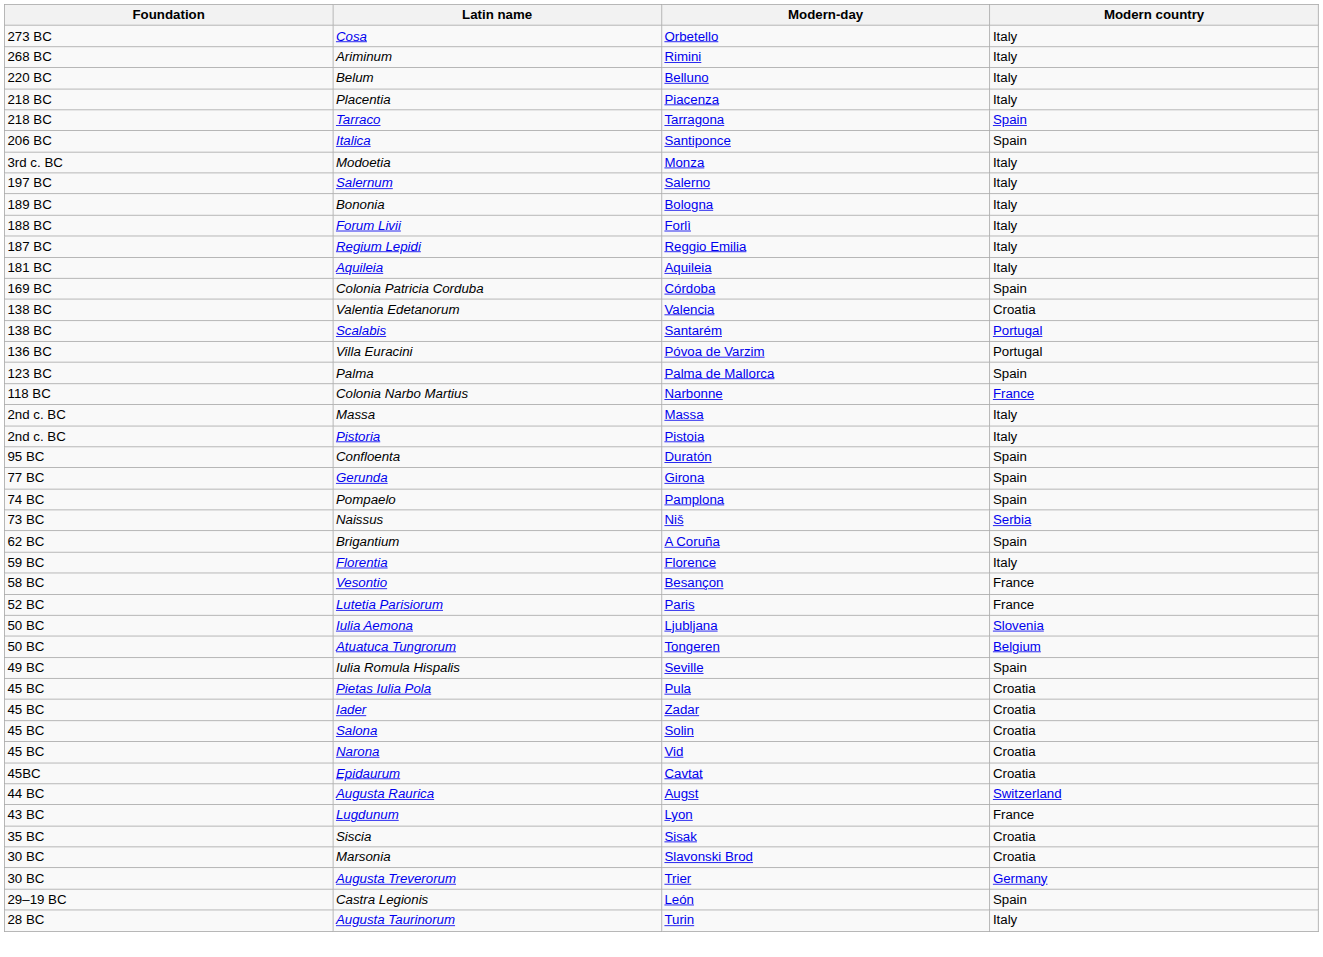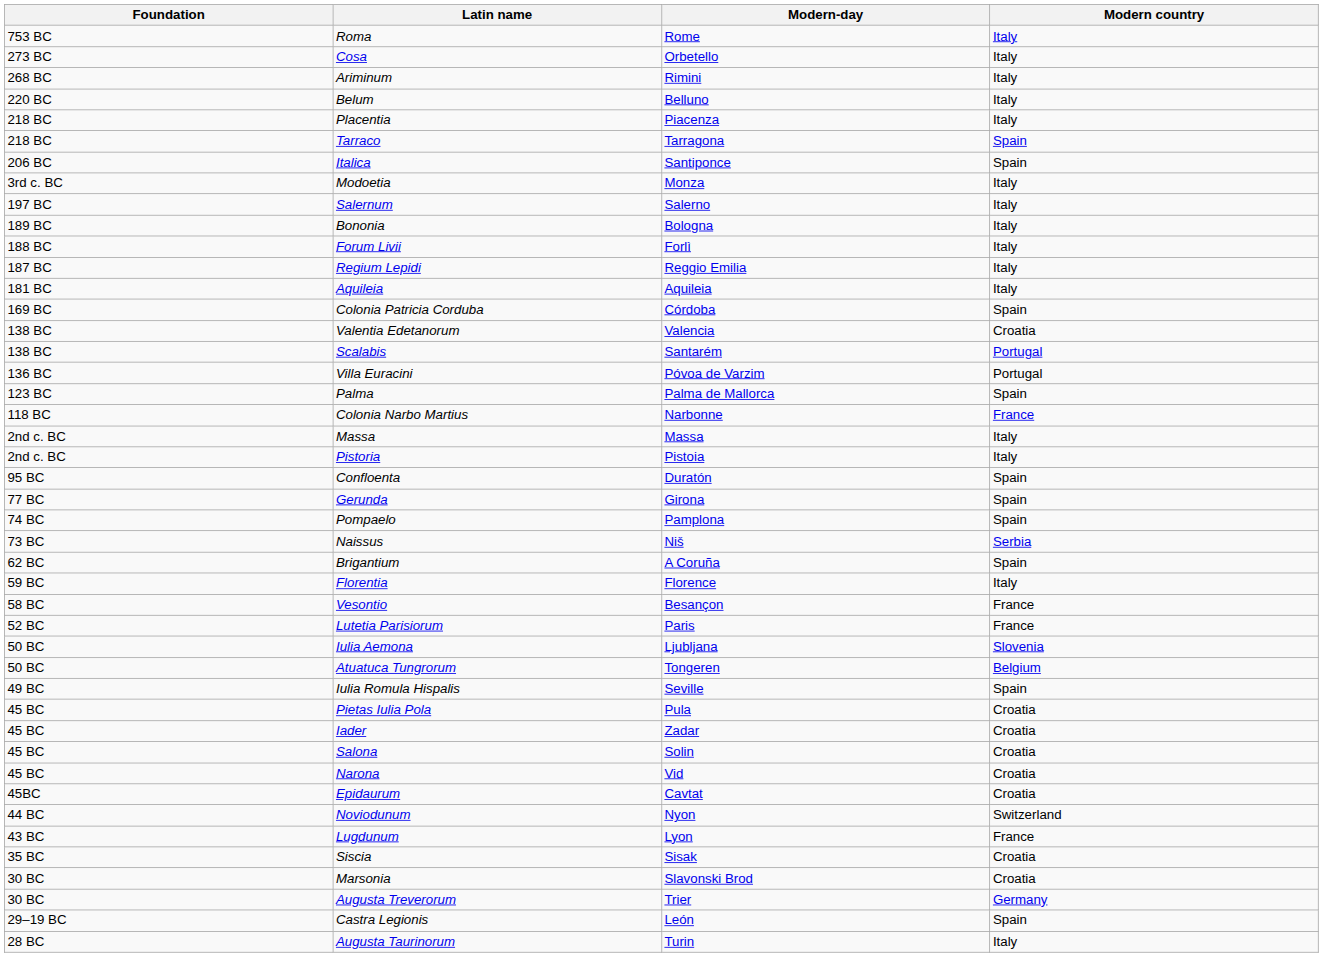+ row: 753 BC | Roma | Rome | Italy
- row: 44 BC | Augusta Raurica | Augst | Switzerland
+ row: 44 BC | Noviodunum | Nyon | Switzerland
